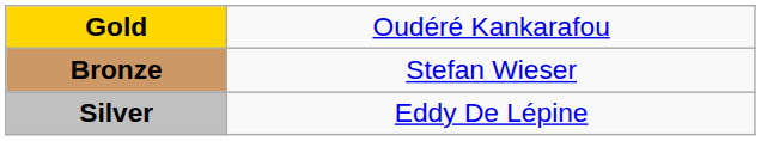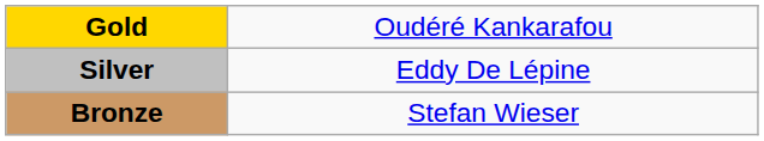rows swapped: Silver <-> Bronze
